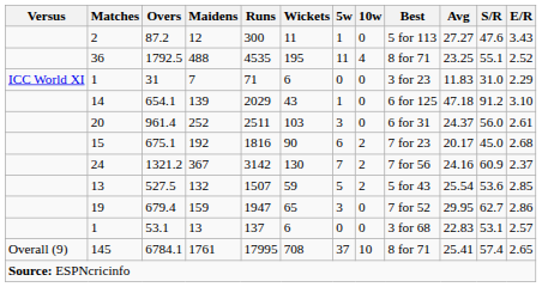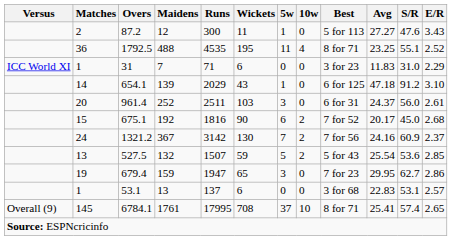675.1 | Best: 7 for 23 -> 7 for 52
679.4 | Best: 7 for 52 -> 7 for 23
